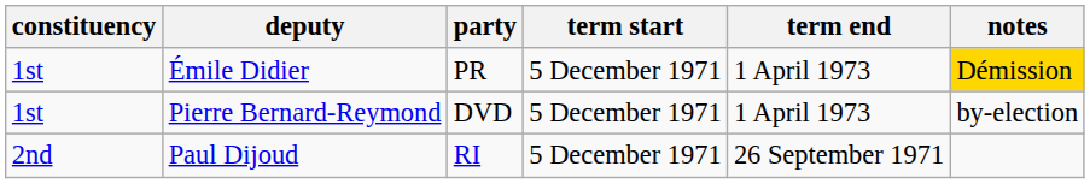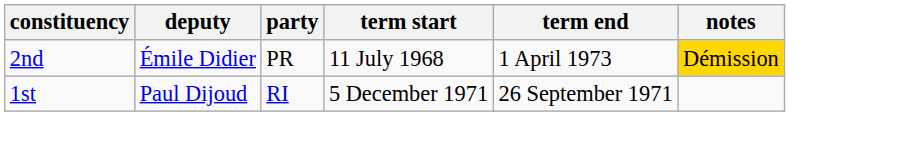Émile Didier | constituency: 1st -> 2nd
Émile Didier | term start: 5 December 1971 -> 11 July 1968
- row: 1st | Pierre Bernard-Reymond | DVD | 5 December 1971 | 1 April 1973 | by-election
Paul Dijoud | constituency: 2nd -> 1st
